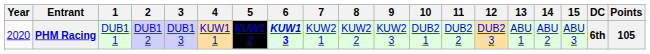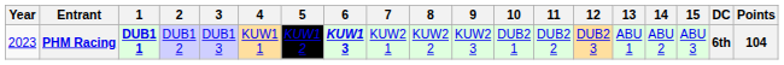PHM Racing | Year: 2020 -> 2023
PHM Racing | 1: normal -> bold
PHM Racing | Points: 105 -> 104
